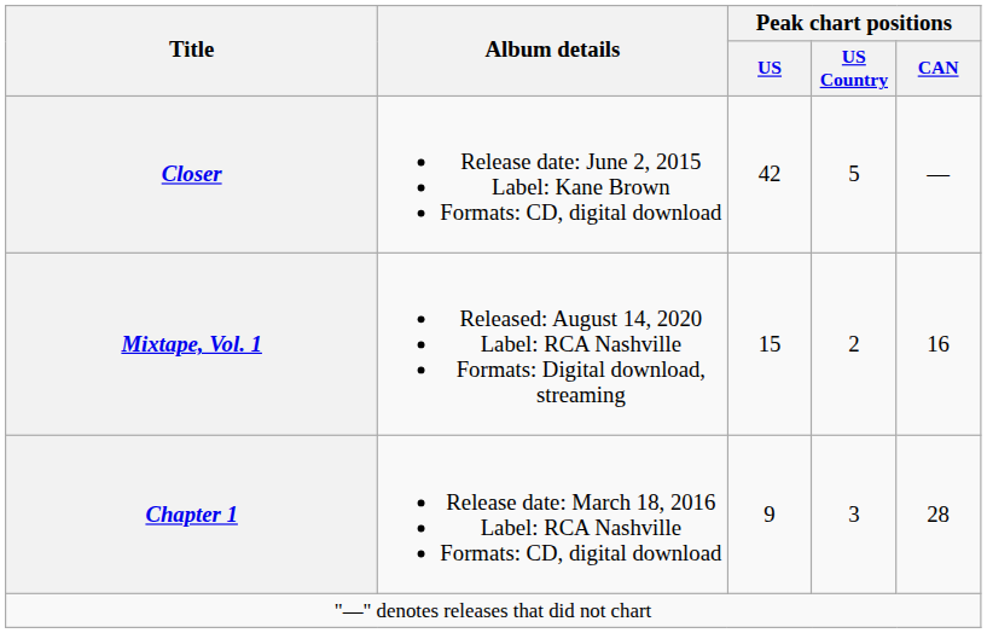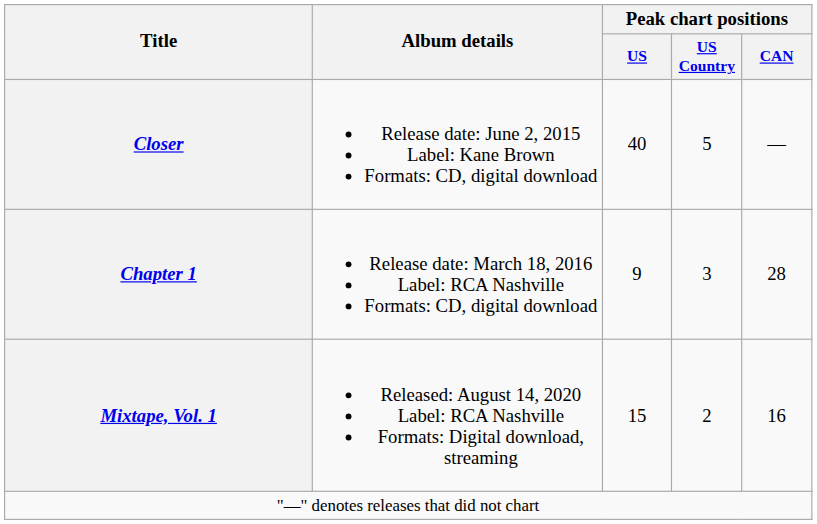Closer | Peak chart positions / US: 42 -> 40
rows swapped: Chapter 1 <-> Mixtape, Vol. 1
